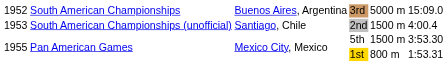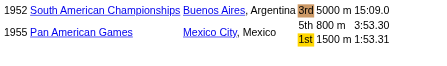- row: 1953 | South American Championships (unofficial) | Santiago, Chile | 2nd | 1500 m | 4:00.4
5th | column 5: 1500 m -> 800 m
1st | column 5: 800 m -> 1500 m
